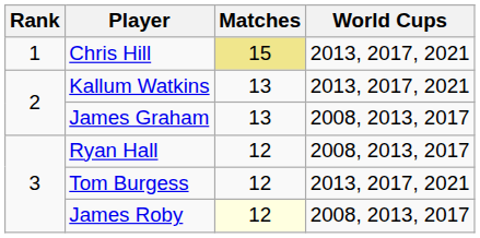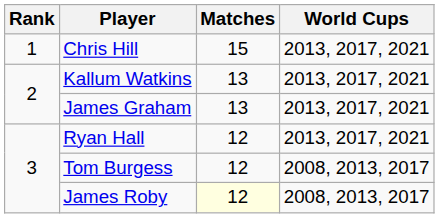Chris Hill | Matches: khaki background -> no background
James Graham | World Cups: 2008, 2013, 2017 -> 2013, 2017, 2021
Ryan Hall | World Cups: 2008, 2013, 2017 -> 2013, 2017, 2021
Tom Burgess | World Cups: 2013, 2017, 2021 -> 2008, 2013, 2017
